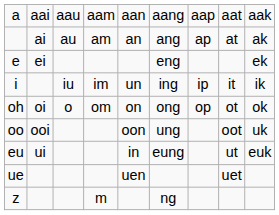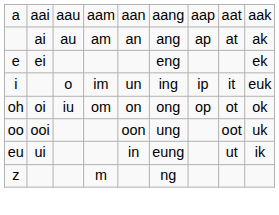i | column 3: iu -> o
i | column 9: ik -> euk
oh | column 3: o -> iu
eu | column 9: euk -> ik
- row: ue | uen | uet
